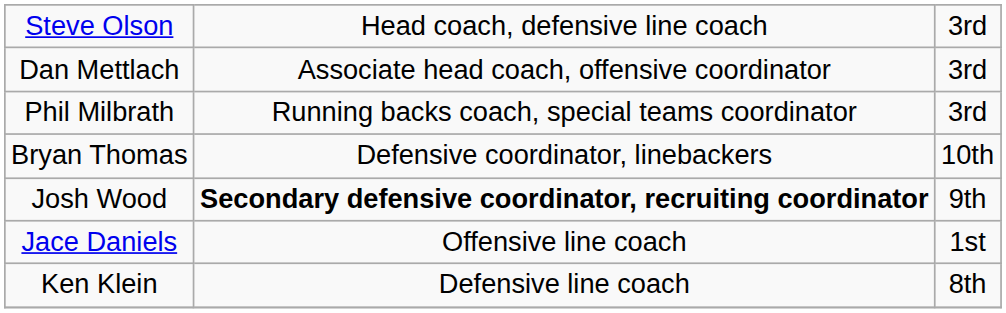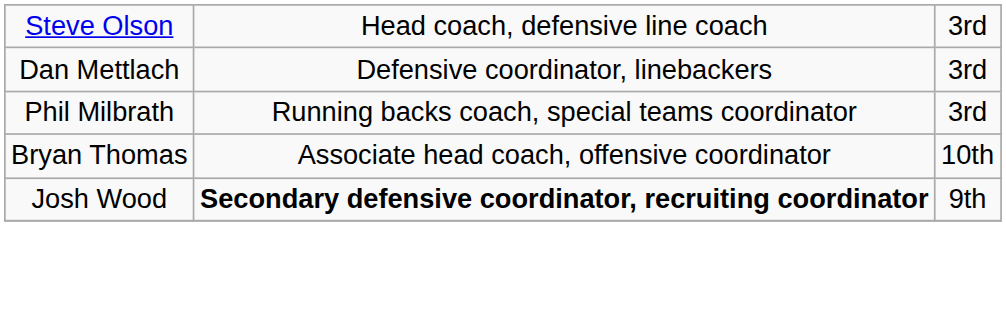Dan Mettlach | column 2: Associate head coach, offensive coordinator -> Defensive coordinator, linebackers
Bryan Thomas | column 2: Defensive coordinator, linebackers -> Associate head coach, offensive coordinator
- row: Jace Daniels | Offensive line coach | 1st
- row: Ken Klein | Defensive line coach | 8th
